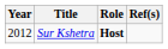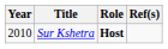Sur Kshetra | Year: 2012 -> 2010
